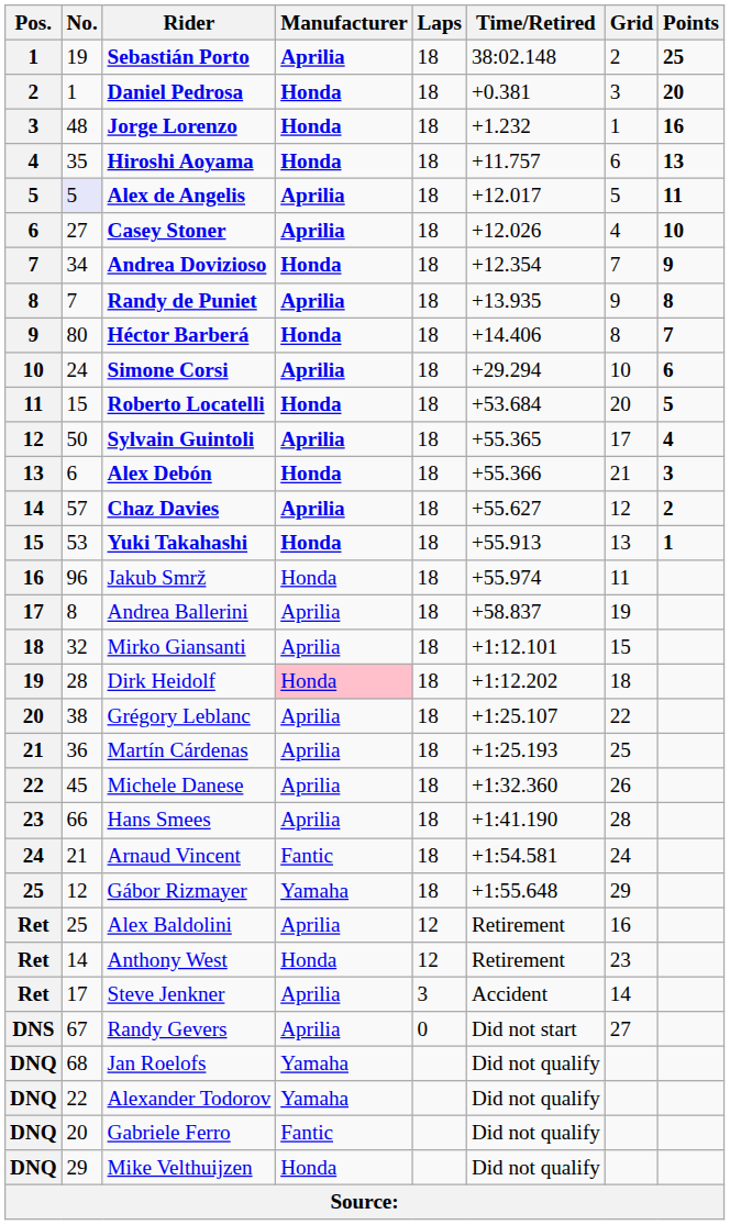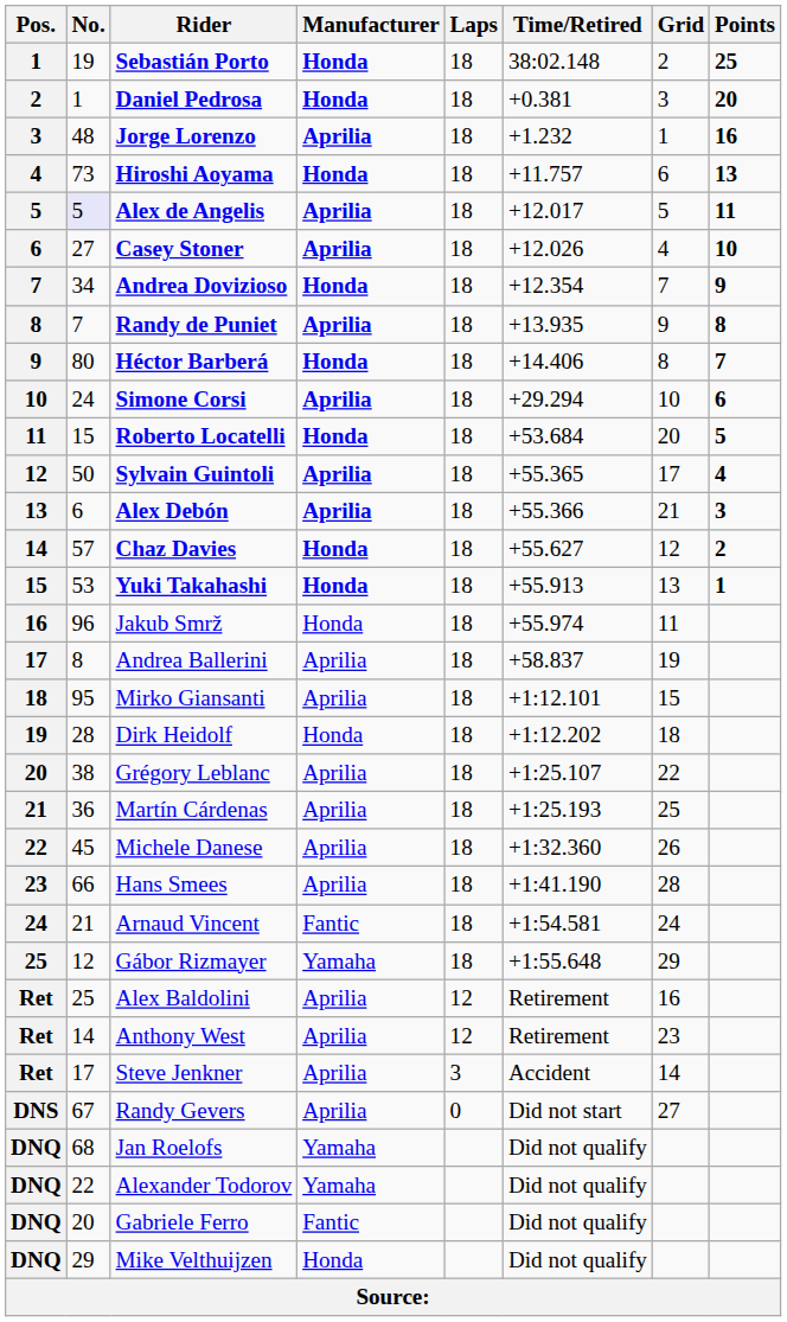Sebastián Porto | Manufacturer: Aprilia -> Honda
Jorge Lorenzo | Manufacturer: Honda -> Aprilia
Hiroshi Aoyama | No.: 35 -> 73
Alex Debón | Manufacturer: Honda -> Aprilia
Chaz Davies | Manufacturer: Aprilia -> Honda
Mirko Giansanti | No.: 32 -> 95
Dirk Heidolf | Manufacturer: pink background -> no background
Anthony West | Manufacturer: Honda -> Aprilia
